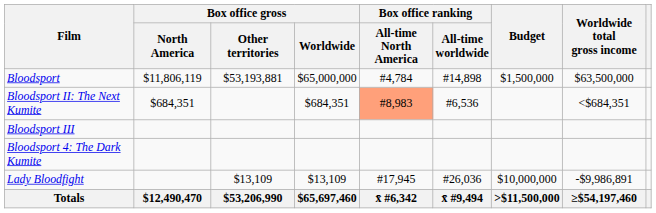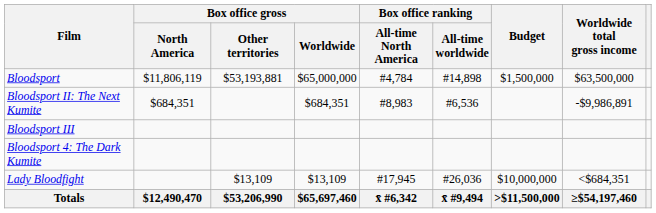Bloodsport II: The Next Kumite | Box office ranking / All-time North America: lightsalmon background -> no background
Bloodsport II: The Next Kumite | Worldwide total gross income: <$684,351 -> -$9,986,891
Lady Bloodfight | Worldwide total gross income: -$9,986,891 -> <$684,351
